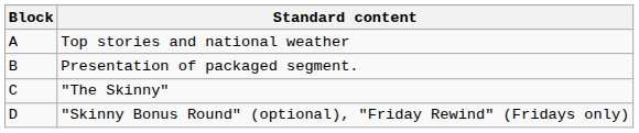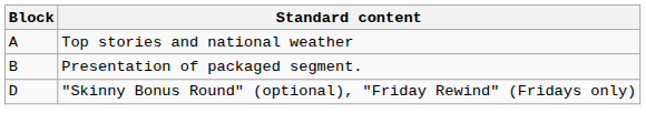- row: C | "The Skinny"
